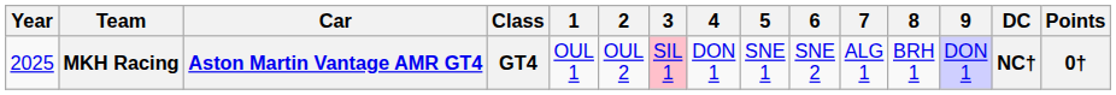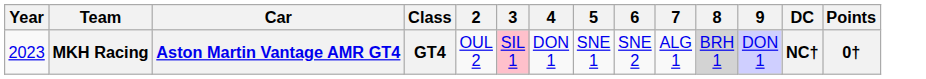- column: 1 | OUL 1
MKH Racing | Year: 2025 -> 2023
MKH Racing | 8: no background -> lightgrey background
